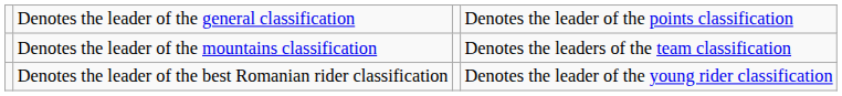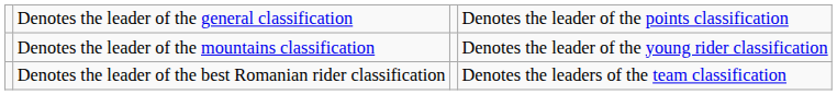Denotes the leader of the mountains classification | column 4: Denotes the leaders of the team classification -> Denotes the leader of the young rider classification
Denotes the leader of the best Romanian rider classification | column 4: Denotes the leader of the young rider classification -> Denotes the leaders of the team classification
